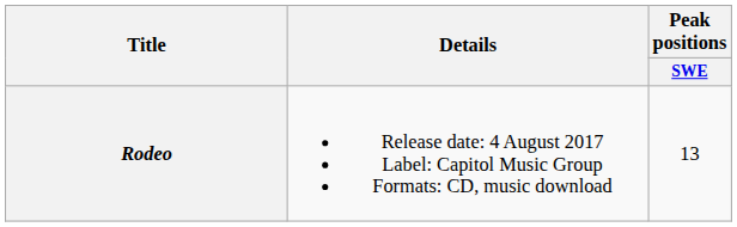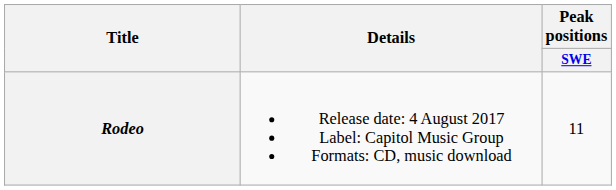Rodeo | Peak positions / SWE: 13 -> 11
